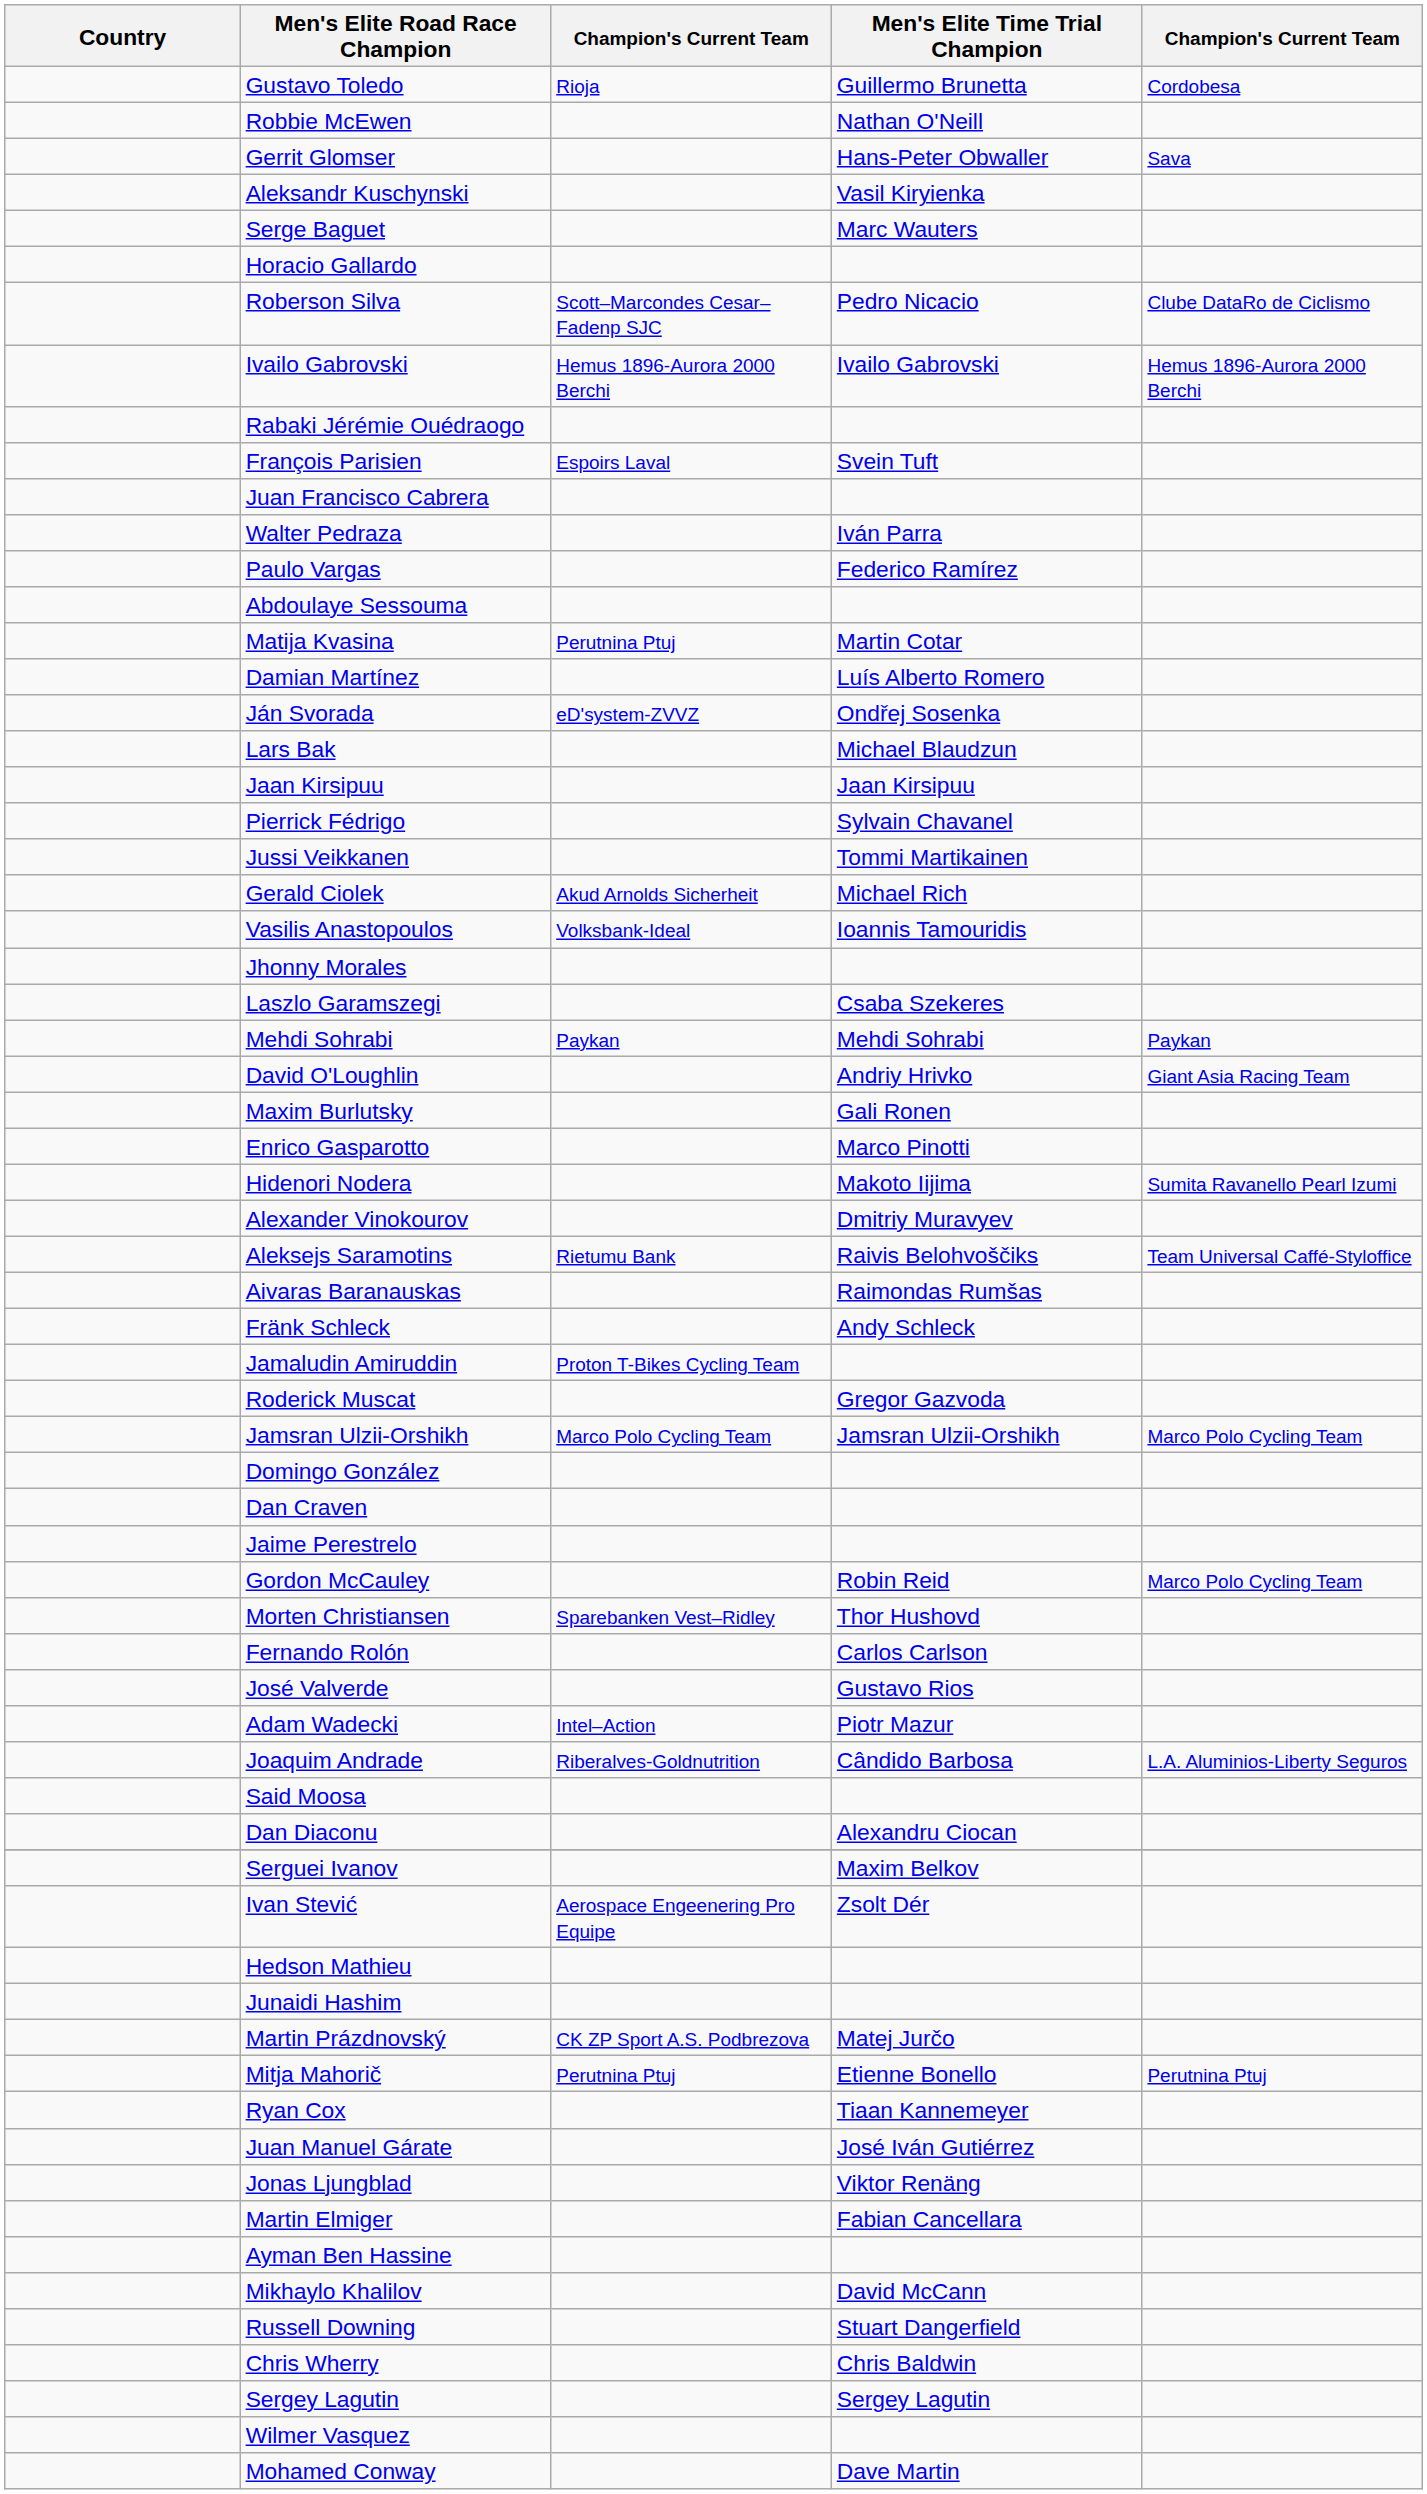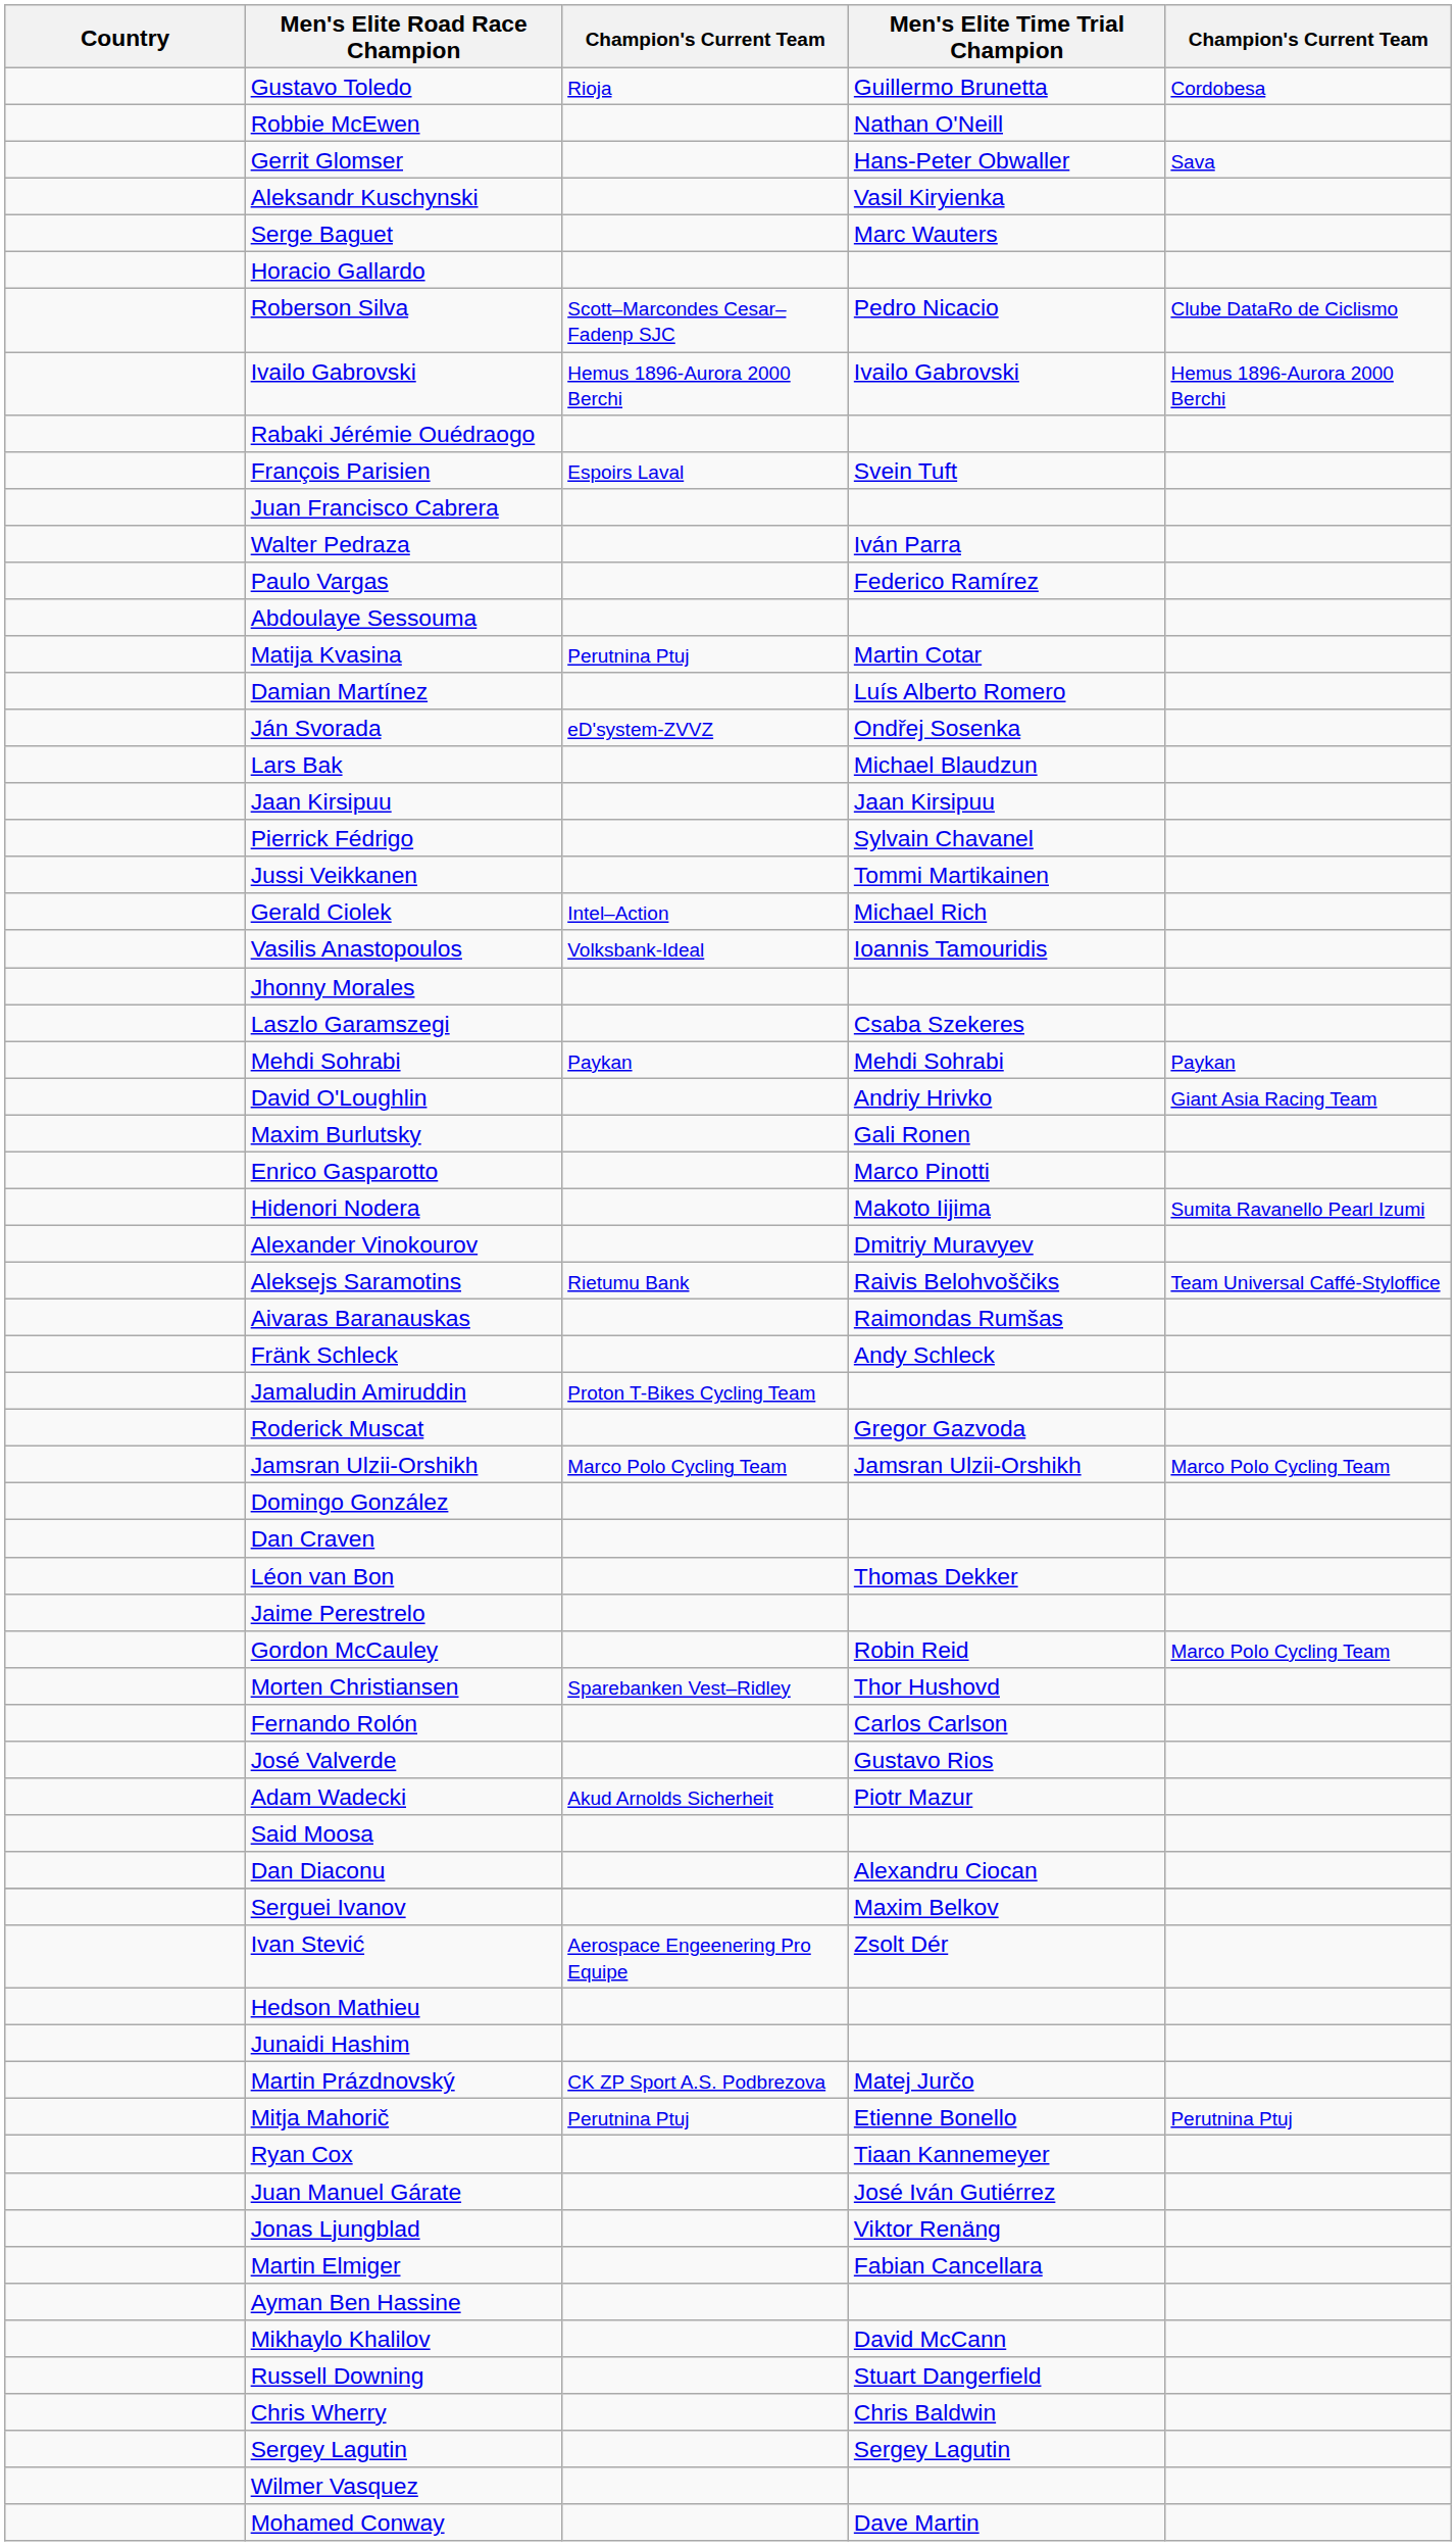Gerald Ciolek | column 3: Akud Arnolds Sicherheit -> Intel–Action
+ row: Léon van Bon | Thomas Dekker
Adam Wadecki | column 3: Intel–Action -> Akud Arnolds Sicherheit
- row: Joaquim Andrade | Riberalves-Goldnutrition | Cândido Barbosa | L.A. Aluminios-Liberty Seguros
